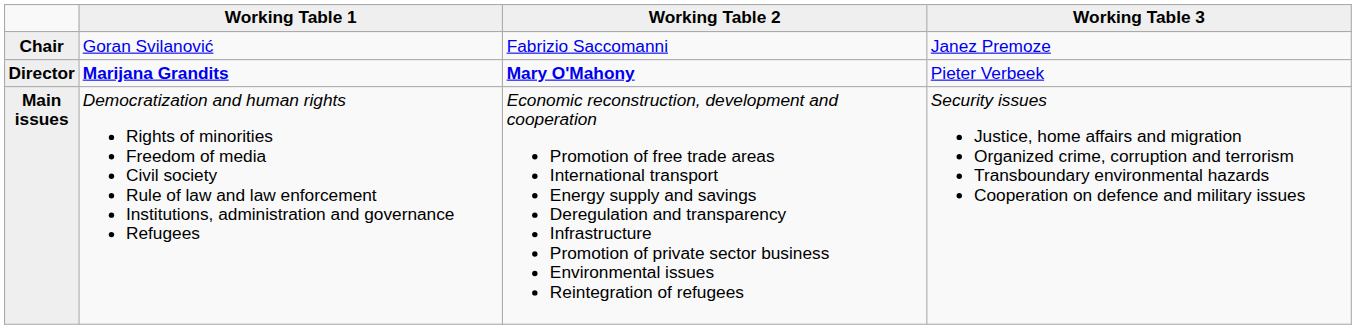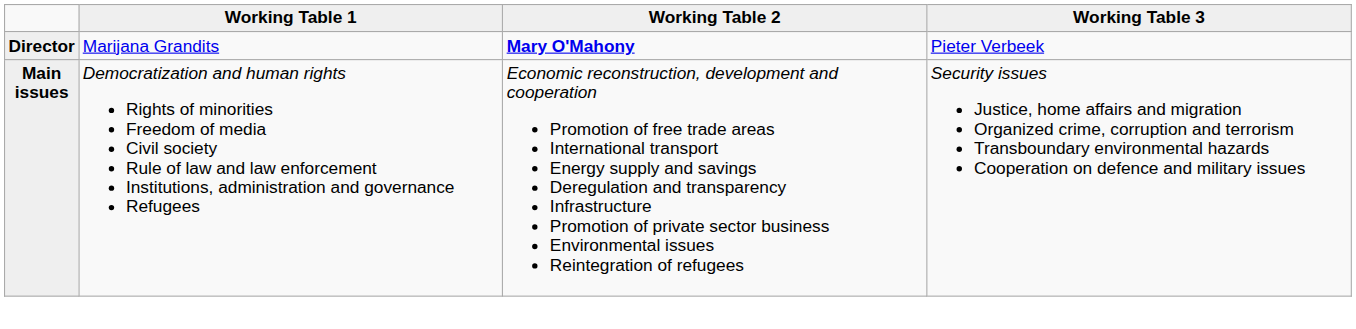- row: Chair | Goran Svilanović | Fabrizio Saccomanni | Janez Premoze
Director | Working Table 1: bold -> normal
